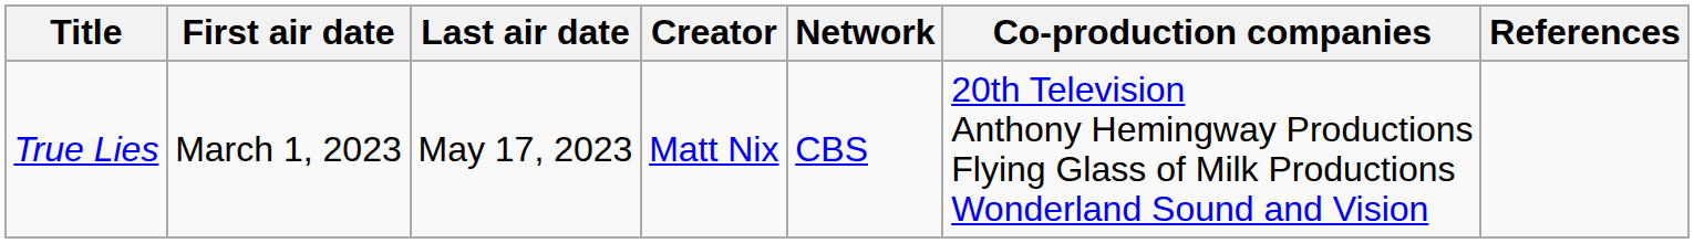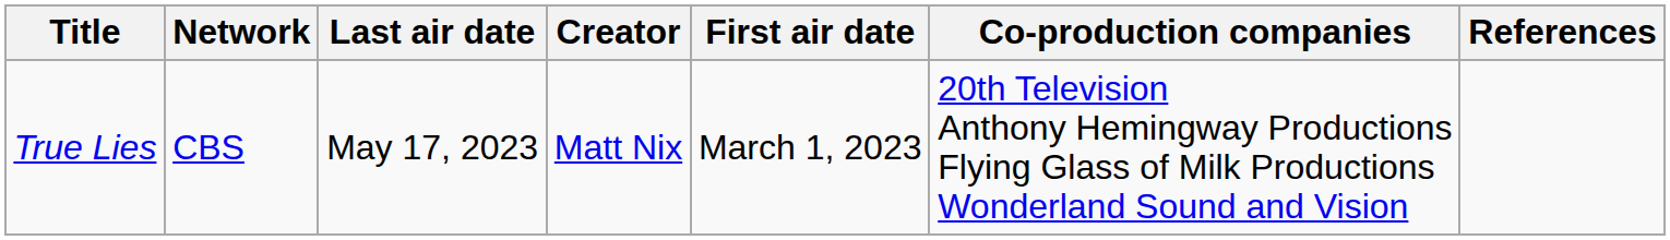columns swapped: First air date <-> Network
